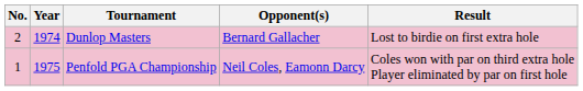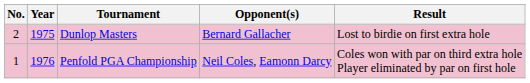Dunlop Masters | Year: 1974 -> 1975
Penfold PGA Championship | Year: 1975 -> 1976
